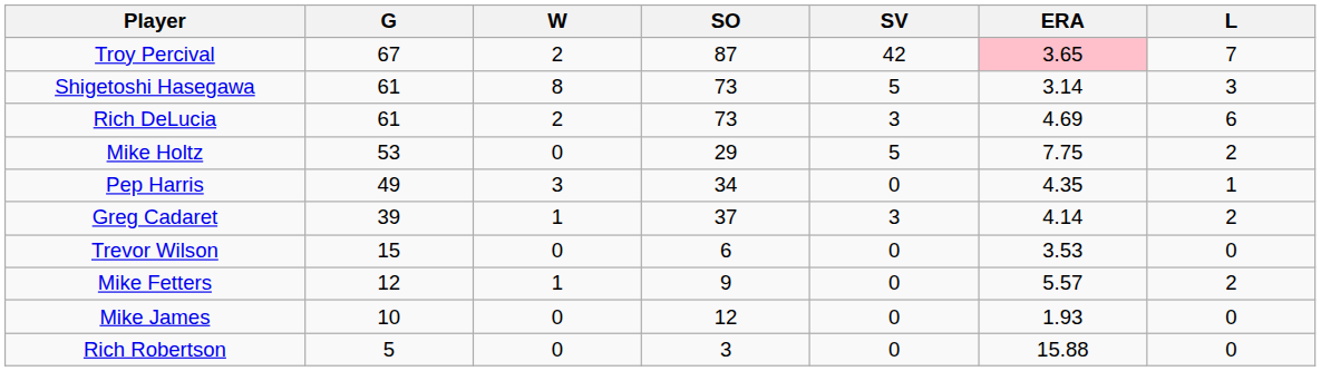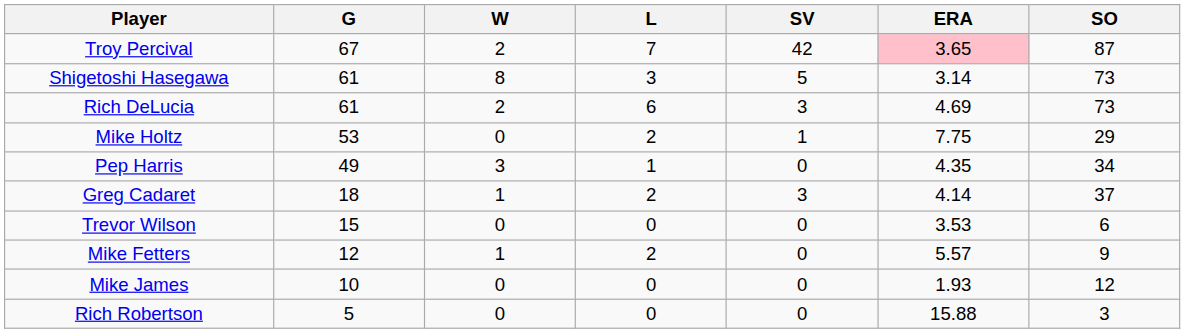columns swapped: L <-> SO
Mike Holtz | SV: 5 -> 1
Greg Cadaret | G: 39 -> 18
